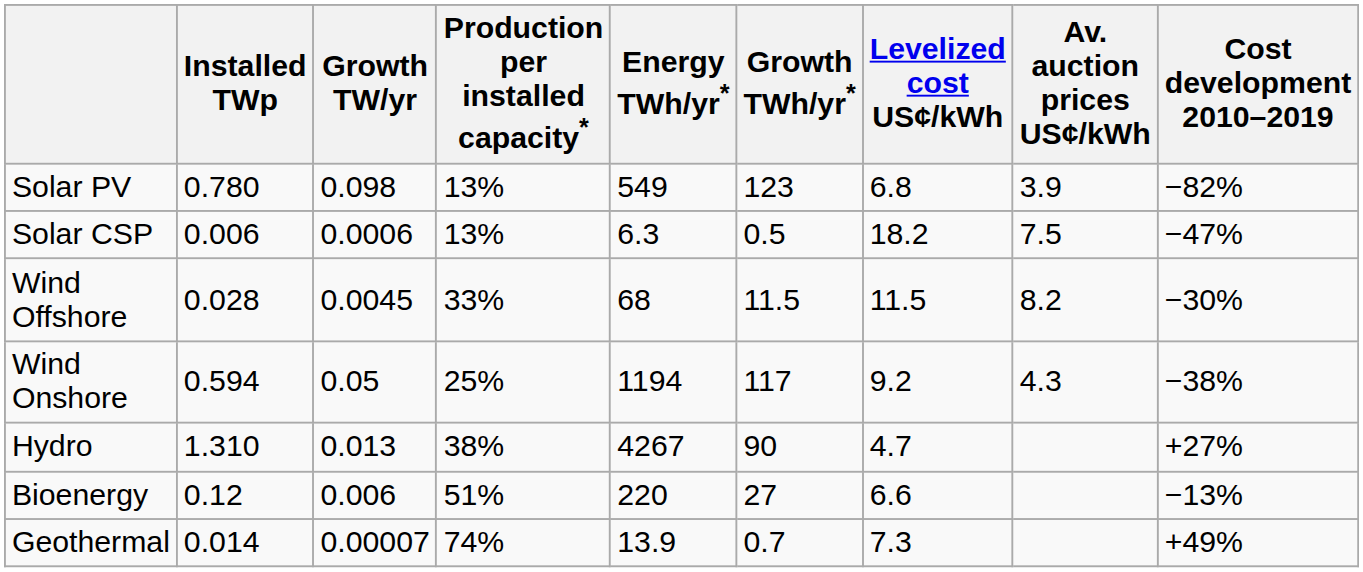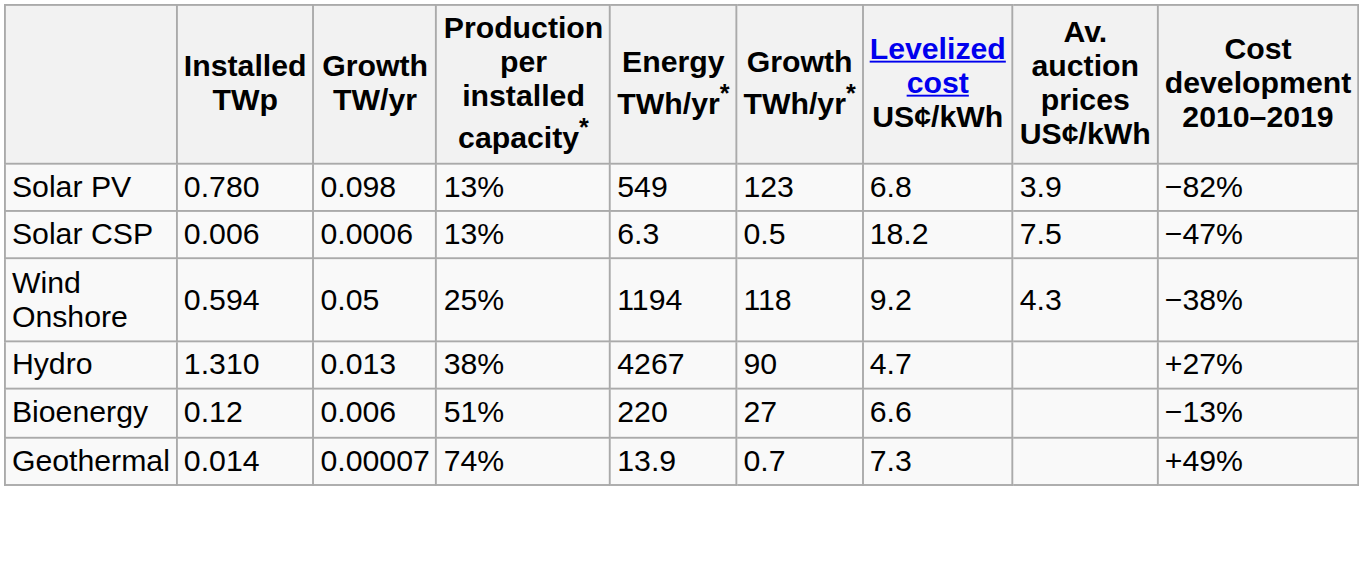- row: Wind Offshore | 0.028 | 0.0045 | 33% | 68 | 11.5 | 11.5 | 8.2 | −30%
Wind Onshore | Growth TWh/yr*: 117 -> 118
